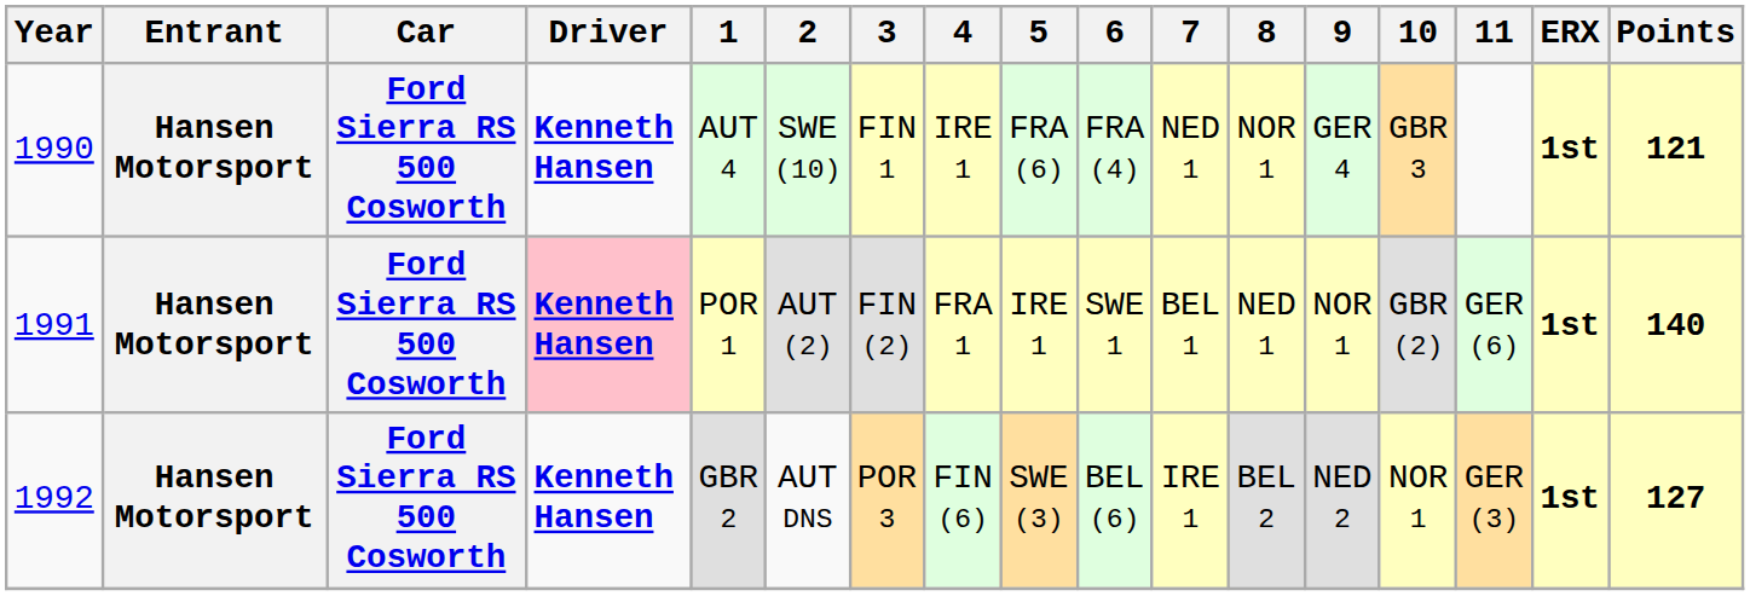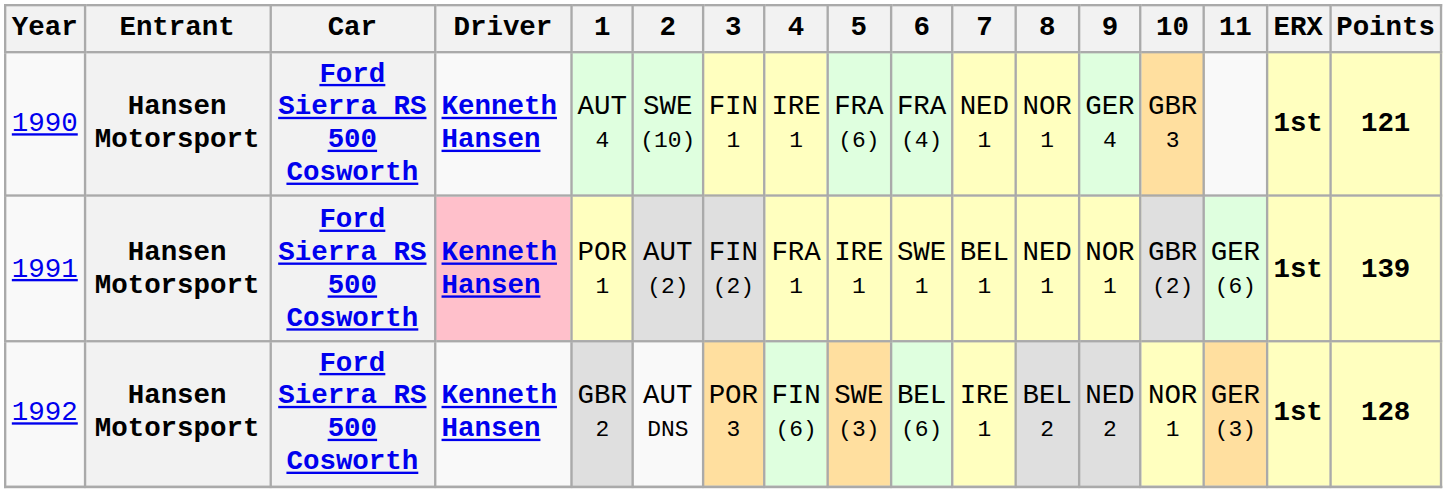1991 | Points: 140 -> 139
1992 | Points: 127 -> 128
